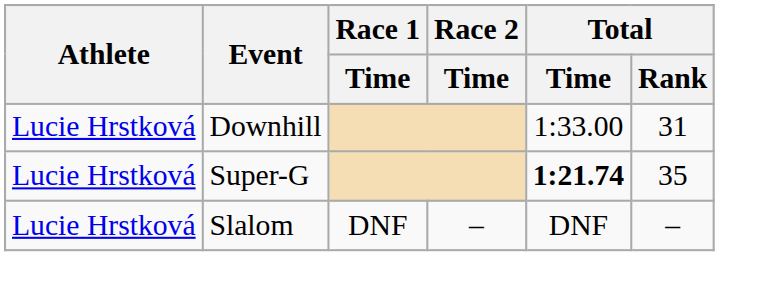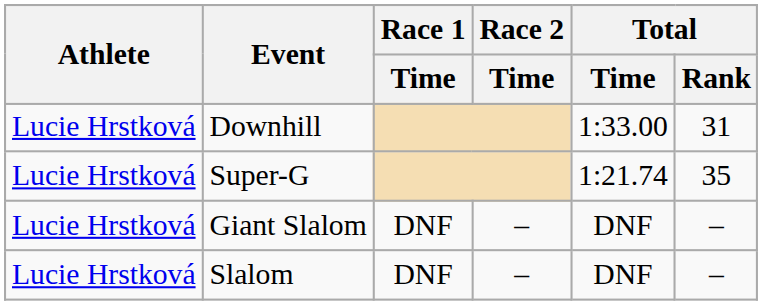Super-G | Total / Time: bold -> normal
+ row: Lucie Hrstková | Giant Slalom | DNF | – | DNF | –
